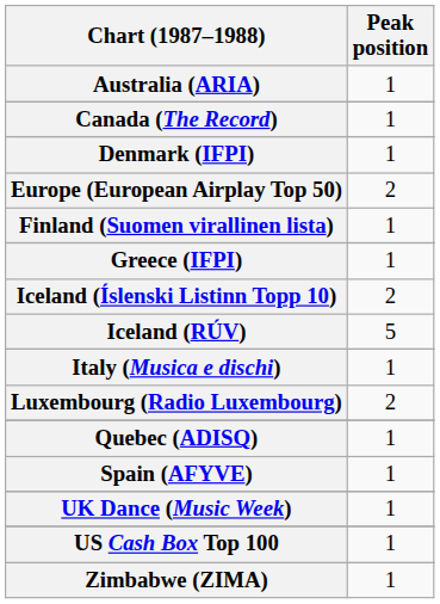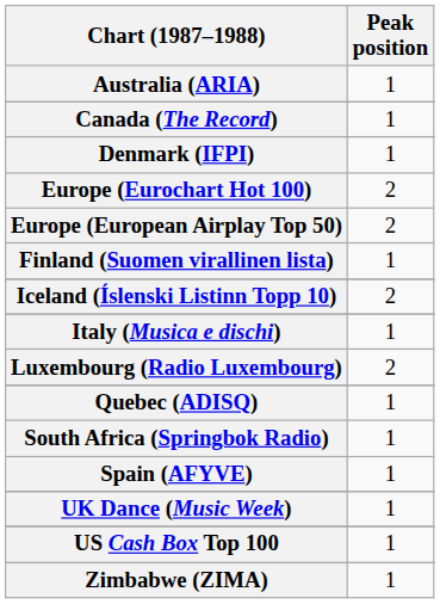+ row: Europe (Eurochart Hot 100) | 2
- row: Greece (IFPI) | 1
- row: Iceland (RÚV) | 5
+ row: South Africa (Springbok Radio) | 1
